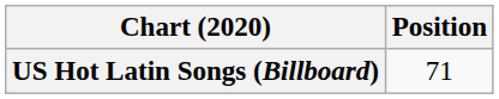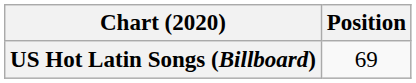US Hot Latin Songs (Billboard) | Position: 71 -> 69
